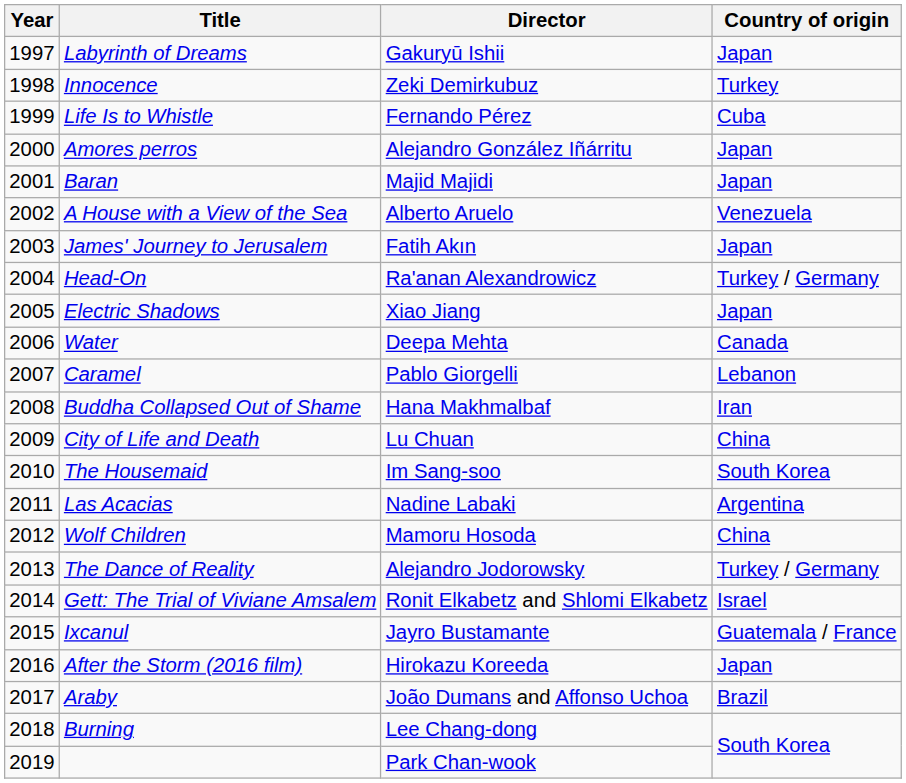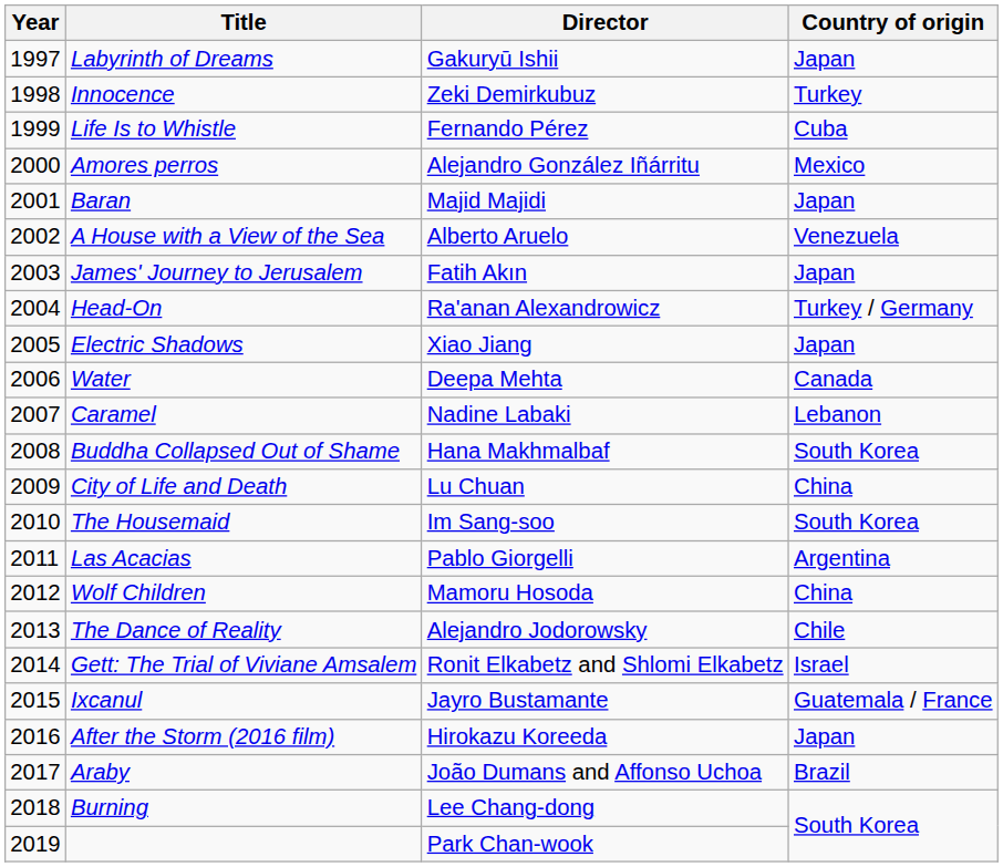Amores perros | Country of origin: Japan -> Mexico
Caramel | Director: Pablo Giorgelli -> Nadine Labaki
Buddha Collapsed Out of Shame | Country of origin: Iran -> South Korea
Las Acacias | Director: Nadine Labaki -> Pablo Giorgelli
The Dance of Reality | Country of origin: Turkey / Germany -> Chile
